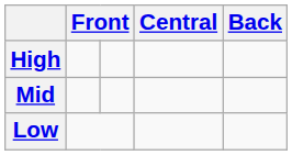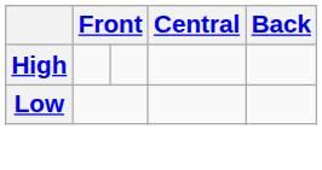- row: Mid
